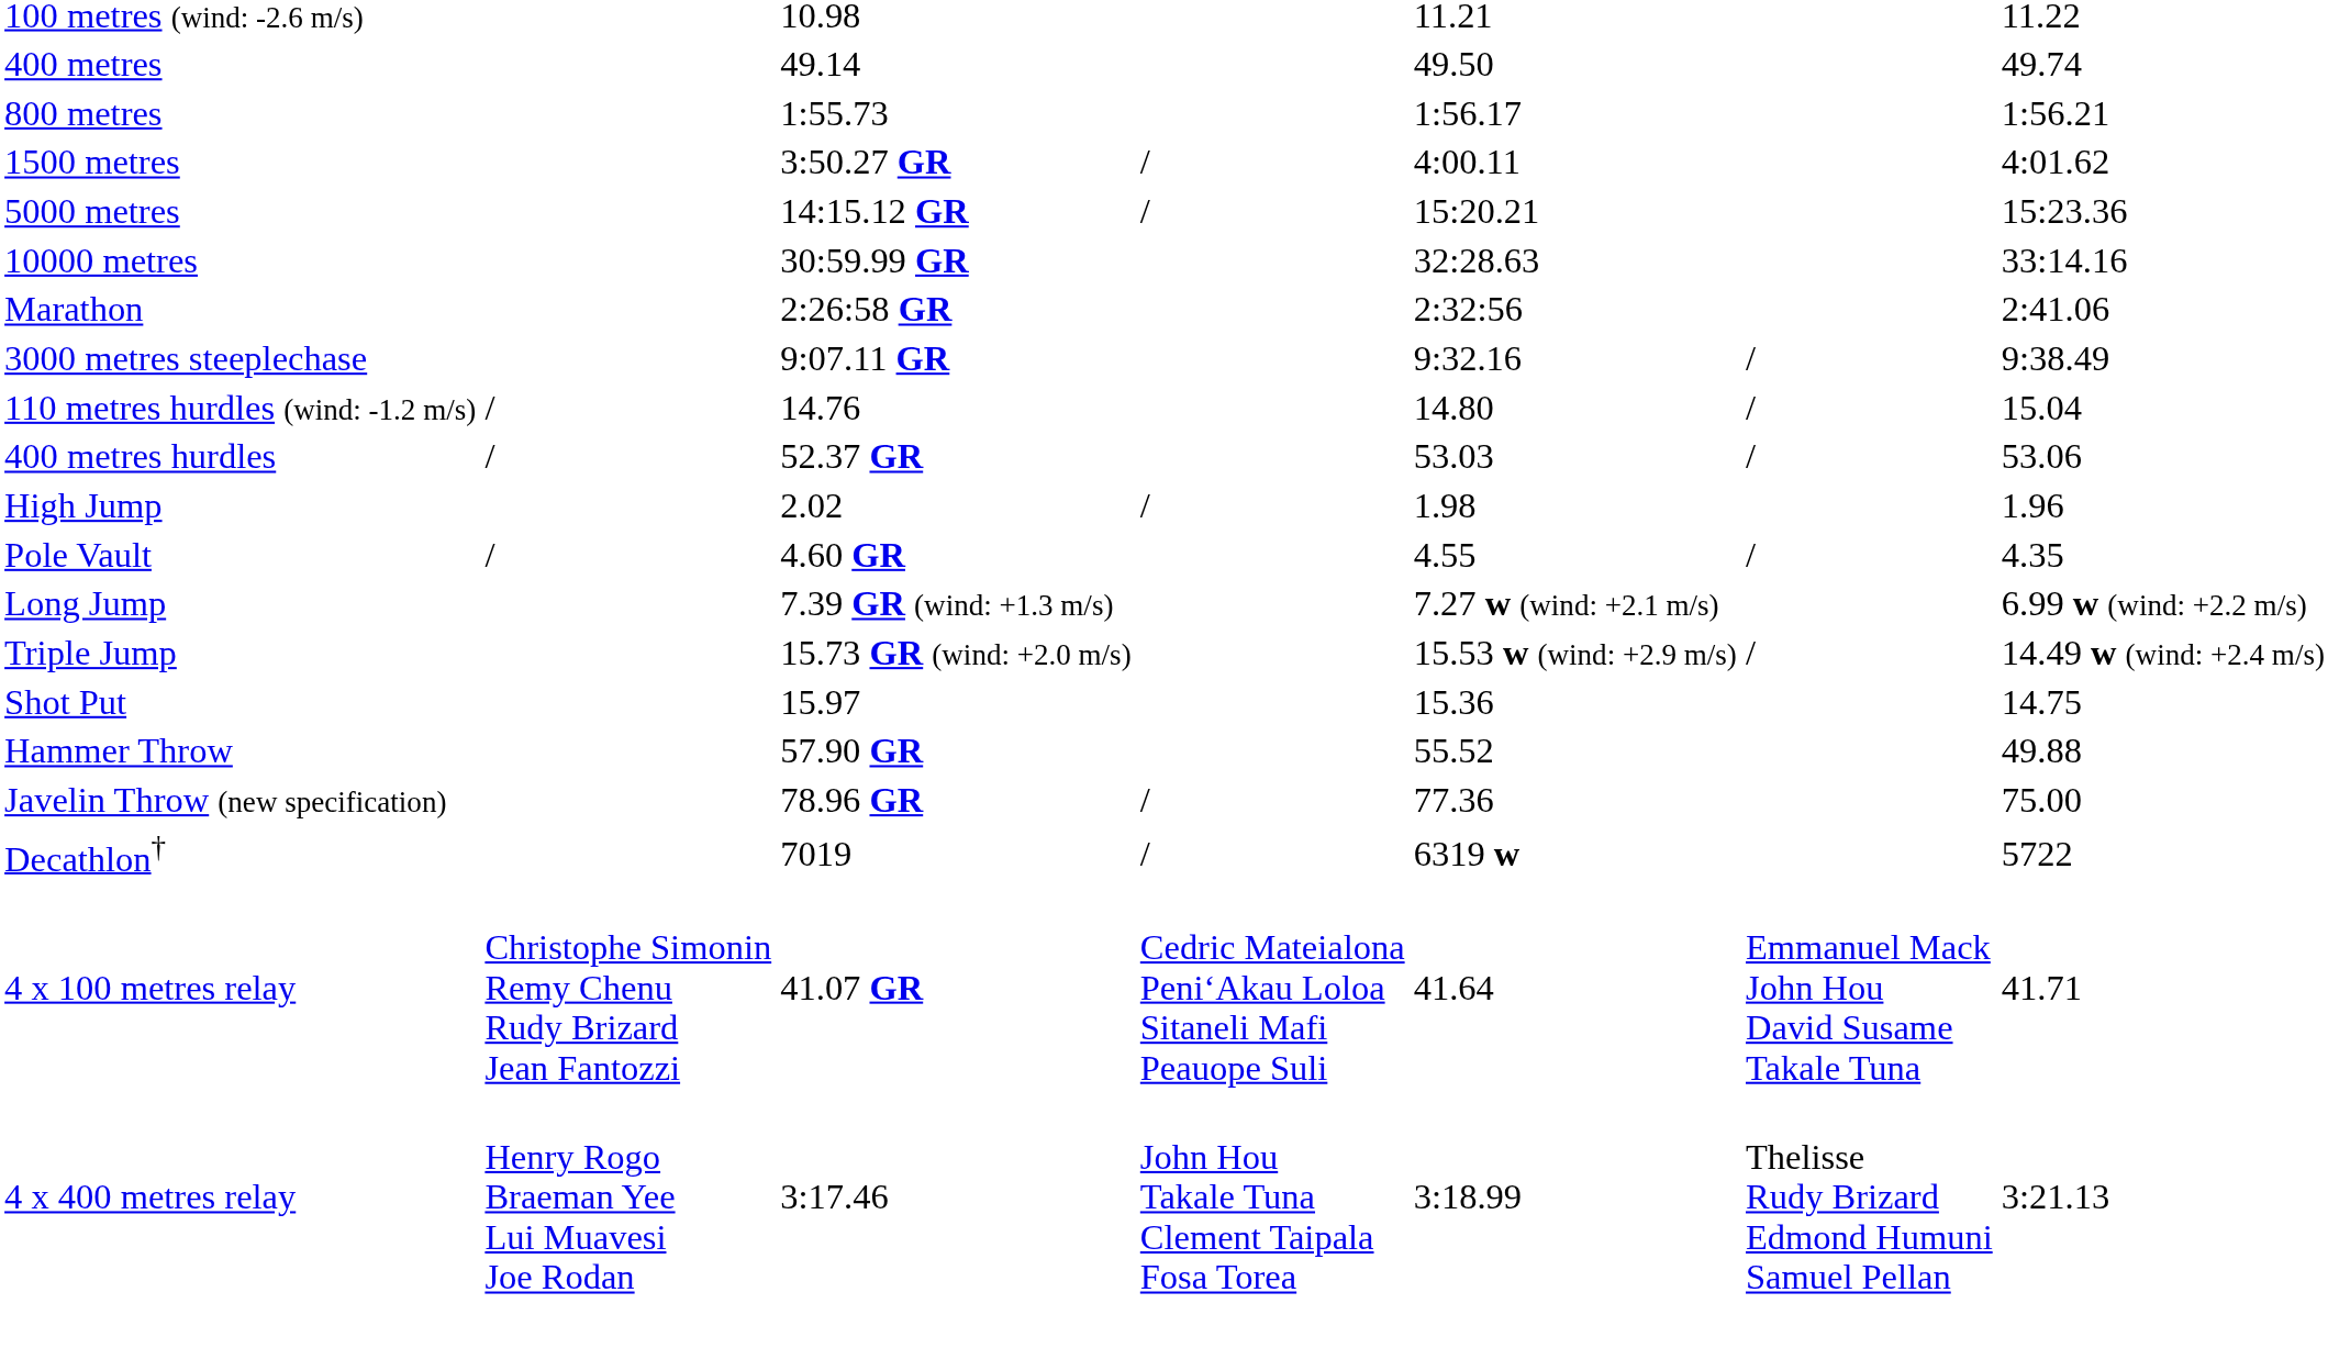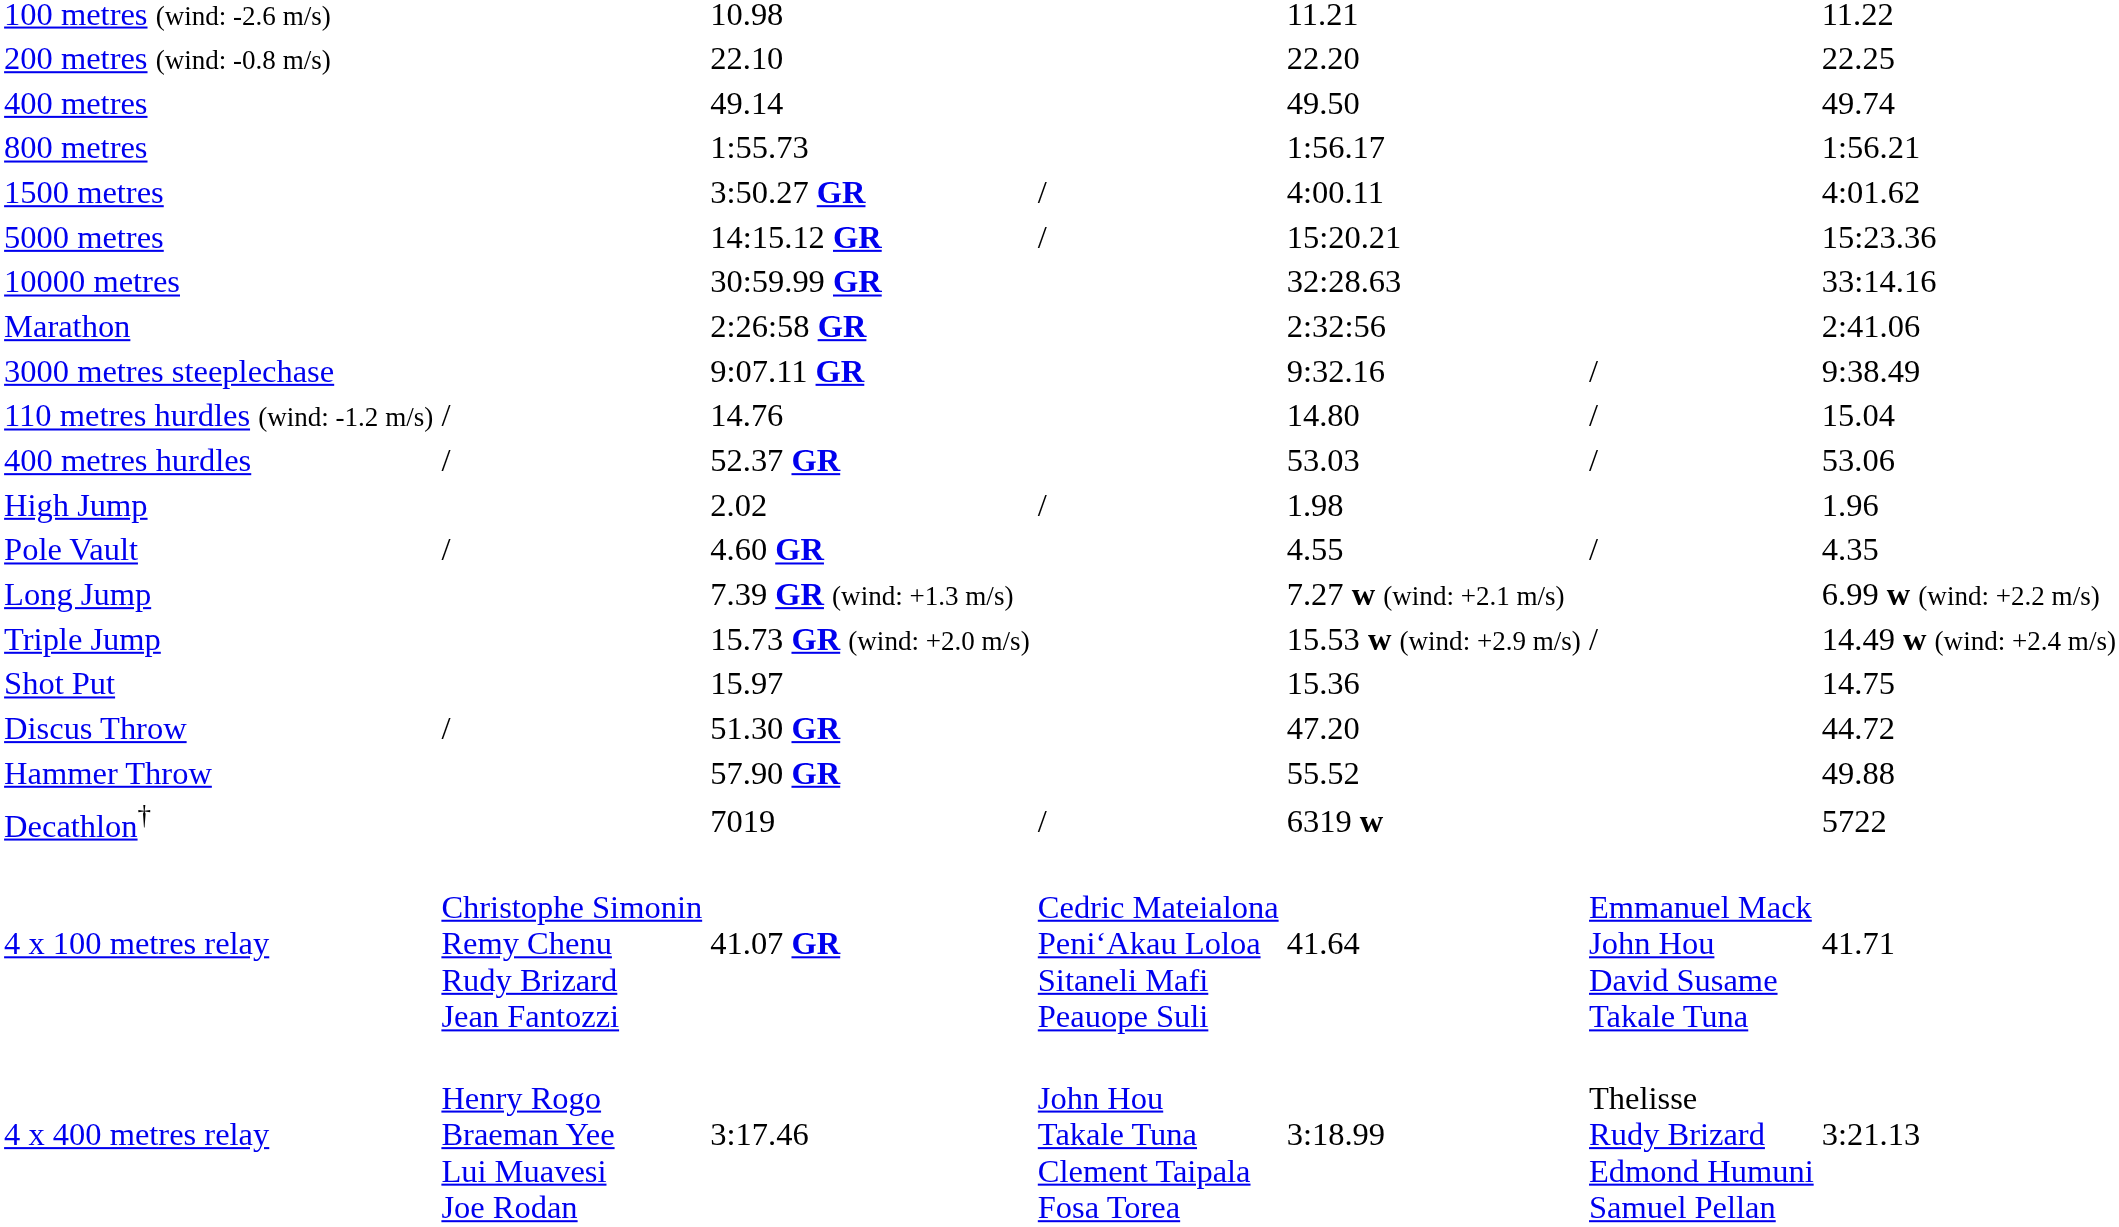+ row: 200 metres (wind: -0.8 m/s) | 22.10 | 22.20 | 22.25
+ row: Discus Throw | / | 51.30 GR | 47.20 | 44.72
- row: Javelin Throw (new specification) | 78.96 GR | / | 77.36 | 75.00
